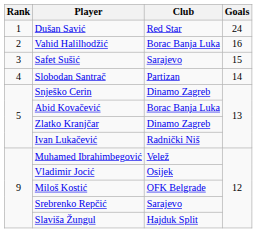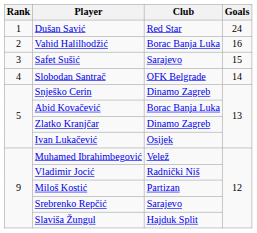Slobodan Santrač | Club: Partizan -> OFK Belgrade
Ivan Lukačević | Club: Radnički Niš -> Osijek
Vladimir Jocić | Club: Osijek -> Radnički Niš
Miloš Kostić | Club: OFK Belgrade -> Partizan
